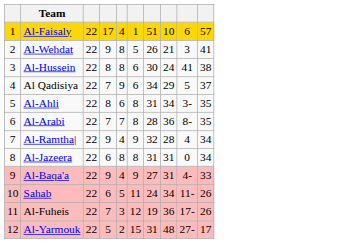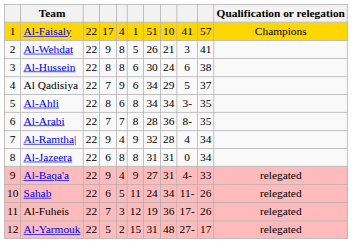+ column: Qualification or relegation | Champions | relegated | relegated | relegated | relegated
Al-Faisaly | column 9: 6 -> 41
Al-Hussein | column 9: 41 -> 6
Al-Ahli | column 7: 31 -> 34
